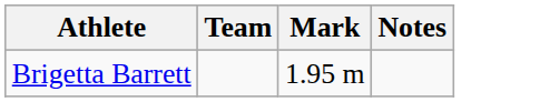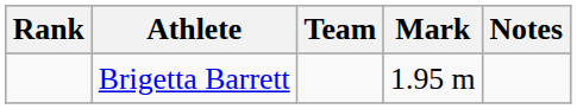+ column: Rank
